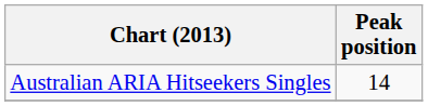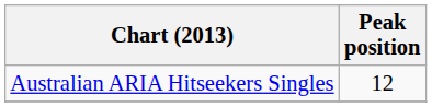Australian ARIA Hitseekers Singles | Peak position: 14 -> 12
